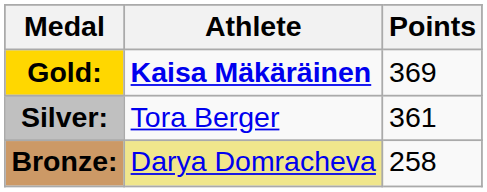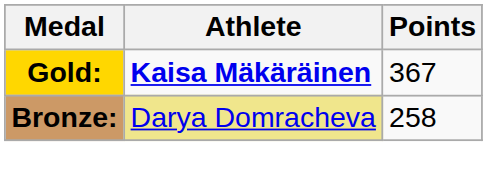Gold: | Points: 369 -> 367
- row: Silver: | Tora Berger | 361
